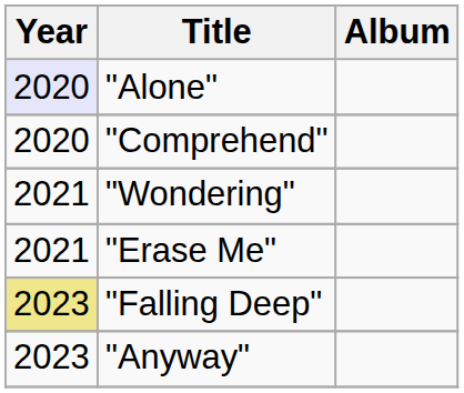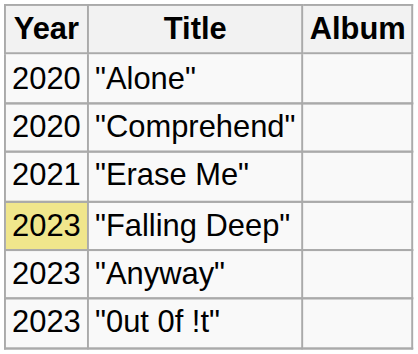"Alone" | Year: lavender background -> no background
- row: 2021 | "Wondering"
+ row: 2023 | "0ut 0f !t"
